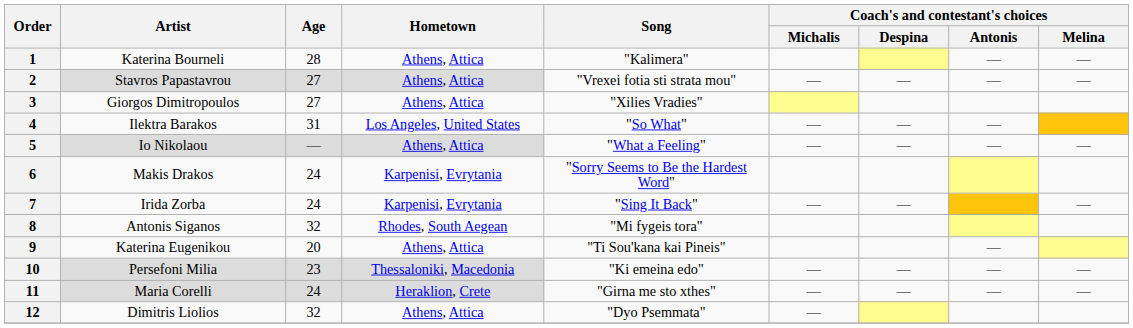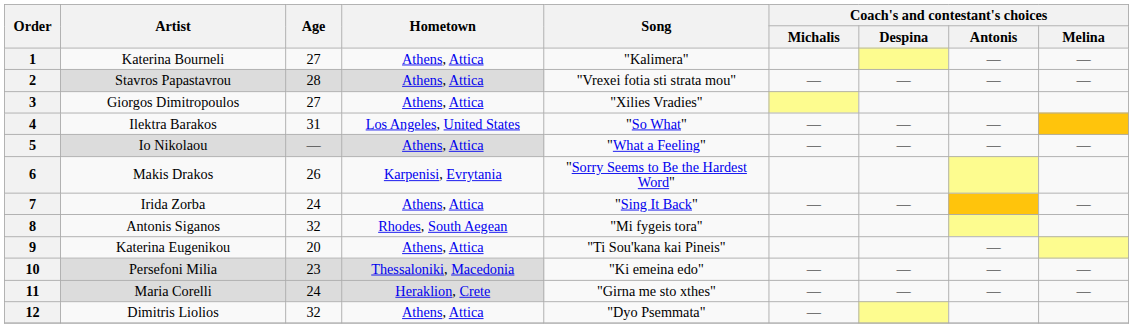1 | Age: 28 -> 27
2 | Age: 27 -> 28
6 | Age: 24 -> 26
7 | Hometown: Karpenisi, Evrytania -> Athens, Attica
